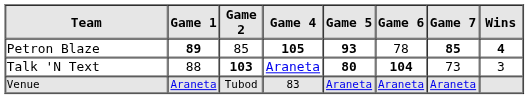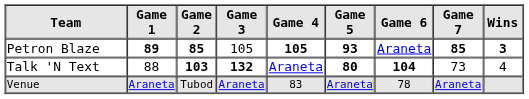+ column: Game 3 | 105 | 132 | Araneta
Petron Blaze | Game 2: normal -> bold
Petron Blaze | Game 6: 78 -> Araneta
Petron Blaze | Wins: 4 -> 3
Talk 'N Text | Wins: 3 -> 4
Venue | Game 6: Araneta -> 78
